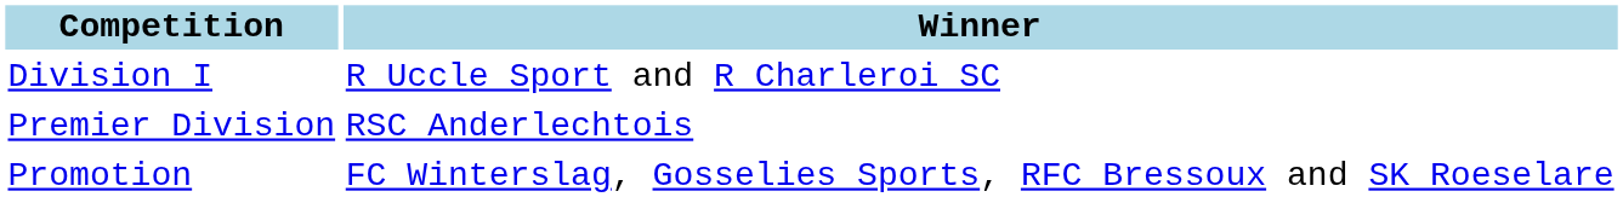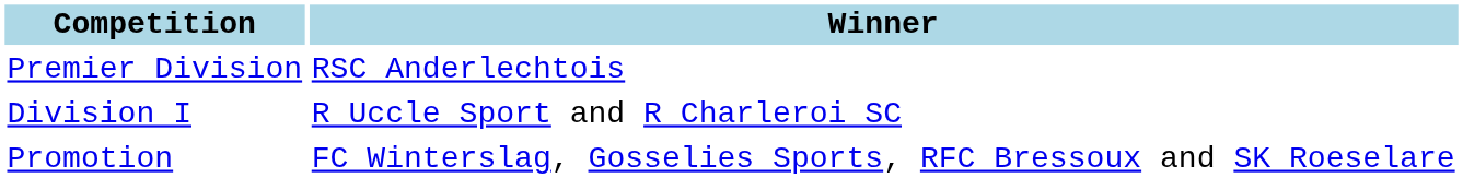rows swapped: Premier Division <-> Division I
